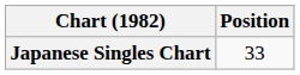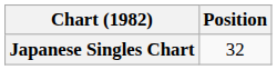Japanese Singles Chart | Position: 33 -> 32
